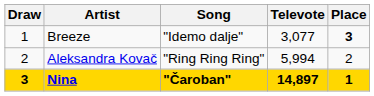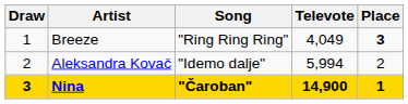Breeze | Song: "Idemo dalje" -> "Ring Ring Ring"
Breeze | Televote: 3,077 -> 4,049
Aleksandra Kovač | Song: "Ring Ring Ring" -> "Idemo dalje"
Nina | Televote: 14,897 -> 14,900
